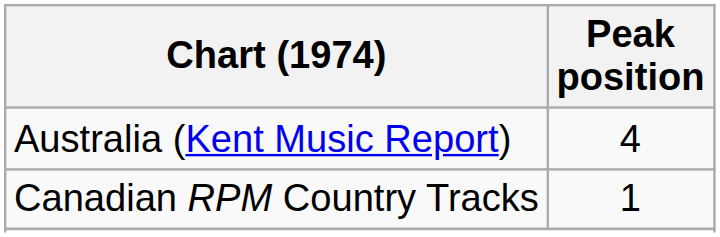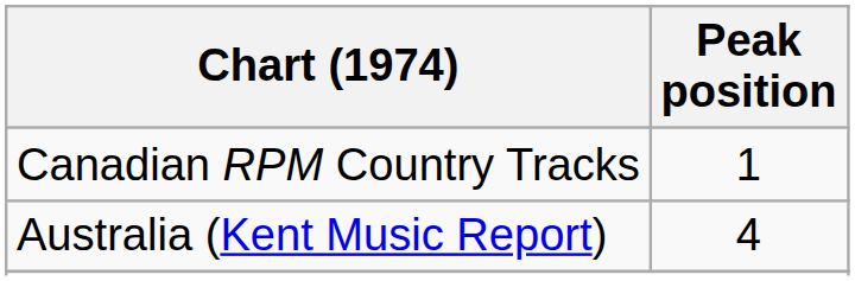rows swapped: Australia (Kent Music Report) <-> Canadian RPM Country Tracks
